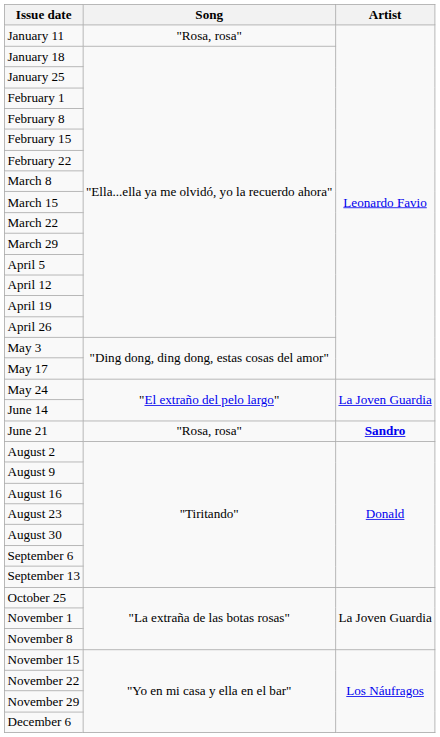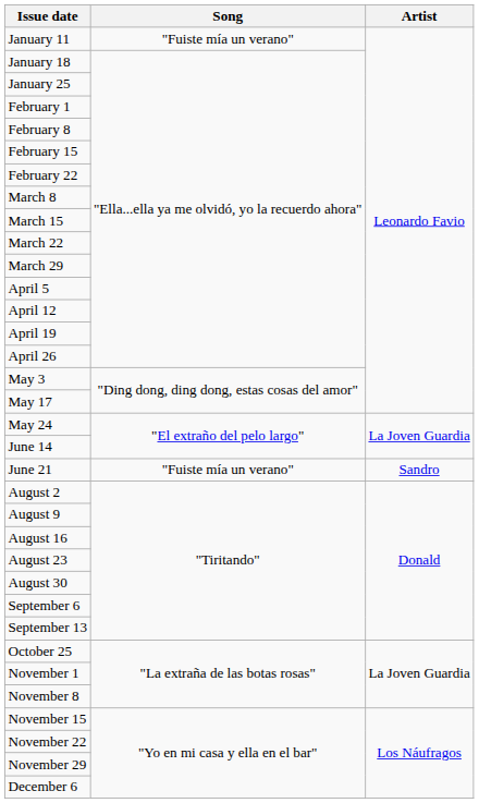January 11 | Song: "Rosa, rosa" -> "Fuiste mía un verano"
June 21 | Song: "Rosa, rosa" -> "Fuiste mía un verano"
June 21 | Artist: bold -> normal
